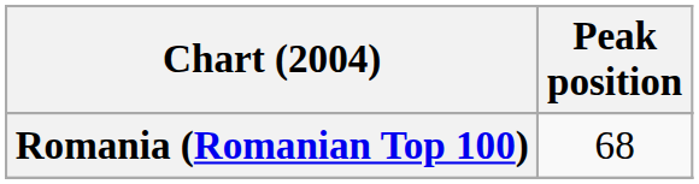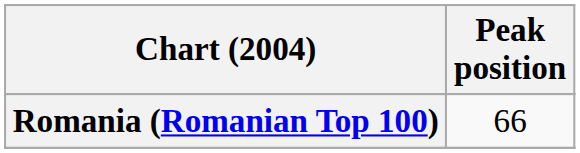Romania (Romanian Top 100) | Peak position: 68 -> 66
